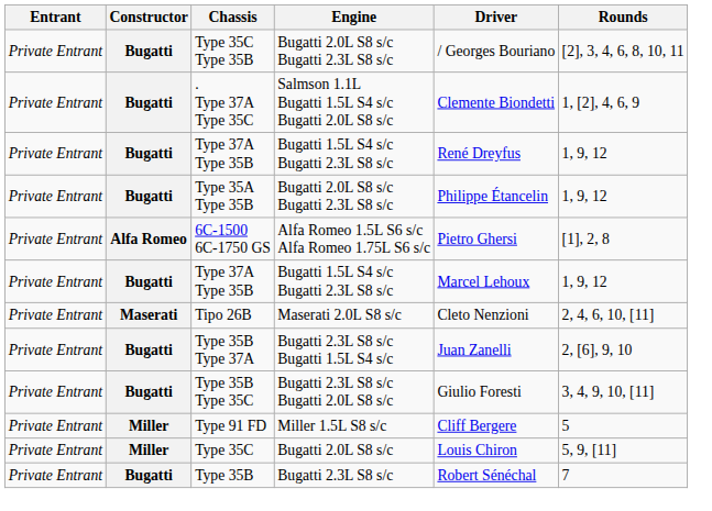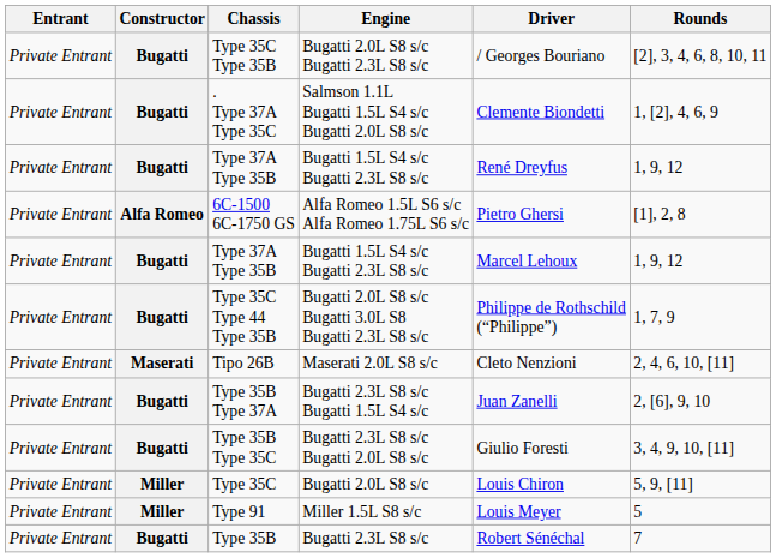- row: Private Entrant | Bugatti | Type 35A Type 35B | Bugatti 2.0L S8 s/c Bugatti 2.3L S8 s/c | Philippe Étancelin | 1, 9, 12
+ row: Private Entrant | Bugatti | Type 35C Type 44 Type 35B | Bugatti 2.0L S8 s/c Bugatti 3.0L S8 Bugatti 2.3L S8 s/c | Philippe de Rothschild (“Philippe”) | 1, 7, 9
- row: Private Entrant | Miller | Type 91 FD | Miller 1.5L S8 s/c | Cliff Bergere | 5
+ row: Private Entrant | Miller | Type 91 | Miller 1.5L S8 s/c | Louis Meyer | 5
